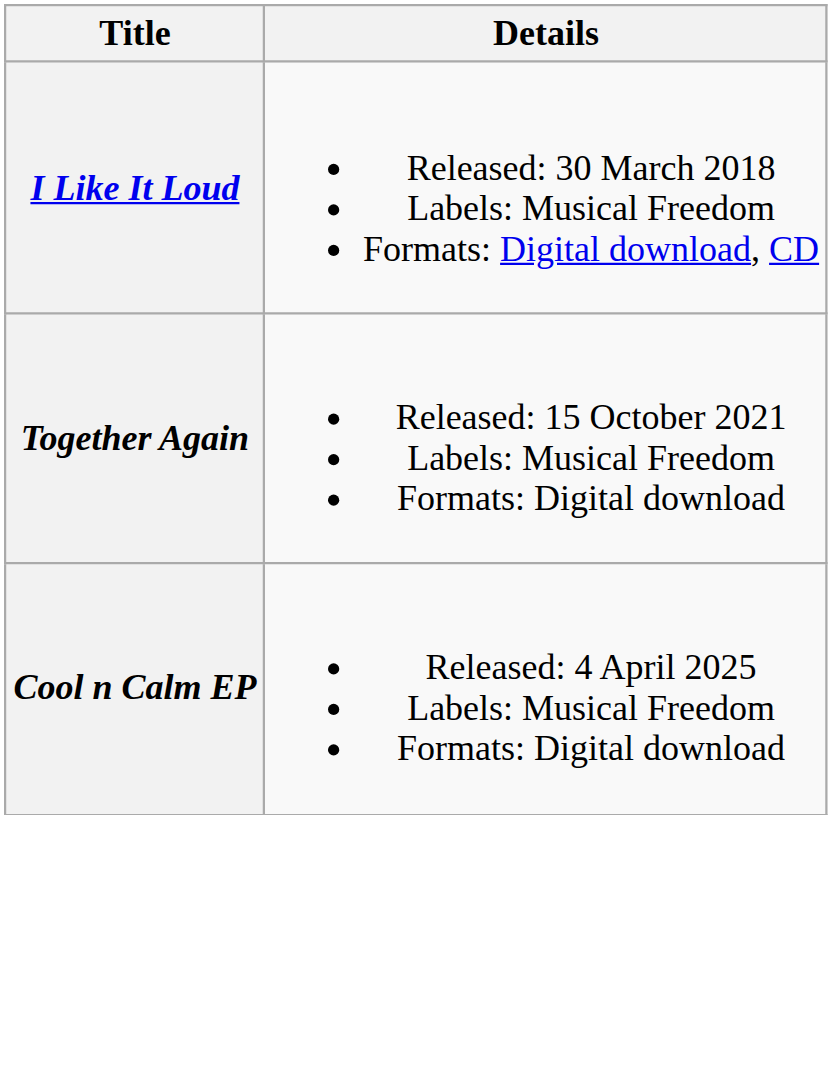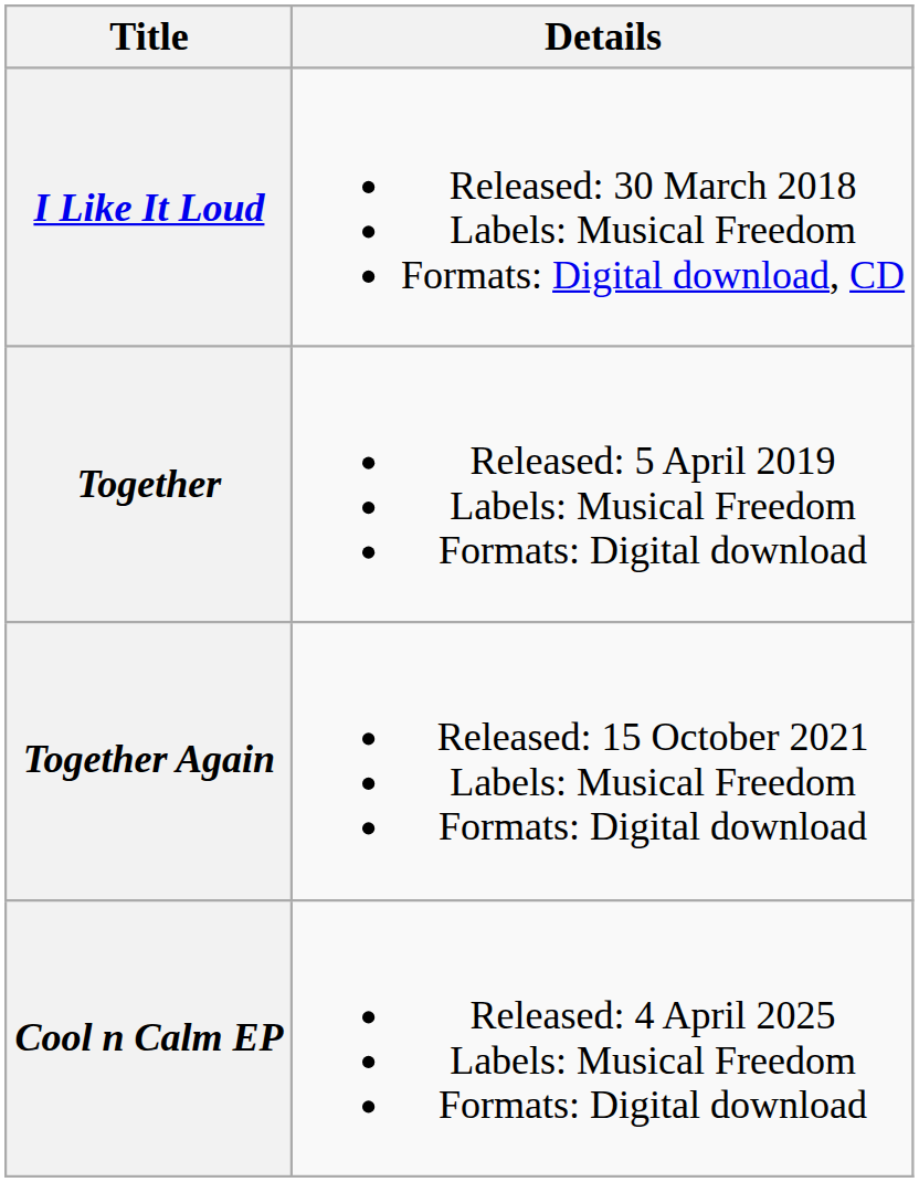+ row: Together | Released: 5 April 2019 Labels: Musical Freedom Formats: Digital download
